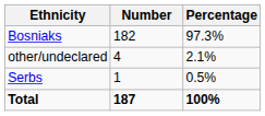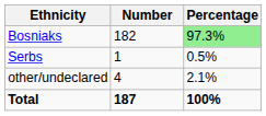Bosniaks | Percentage: no background -> lightgreen background
rows swapped: Serbs <-> other/undeclared
